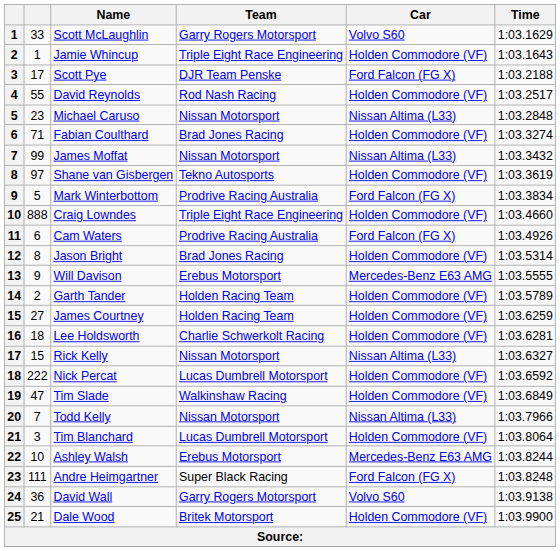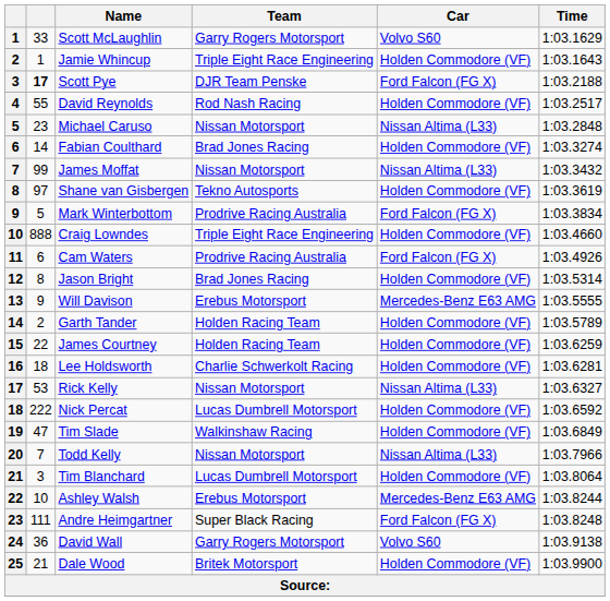Scott Pye | column 2: normal -> bold
Fabian Coulthard | column 2: 71 -> 14
James Courtney | column 2: 27 -> 22
Rick Kelly | column 2: 15 -> 53
